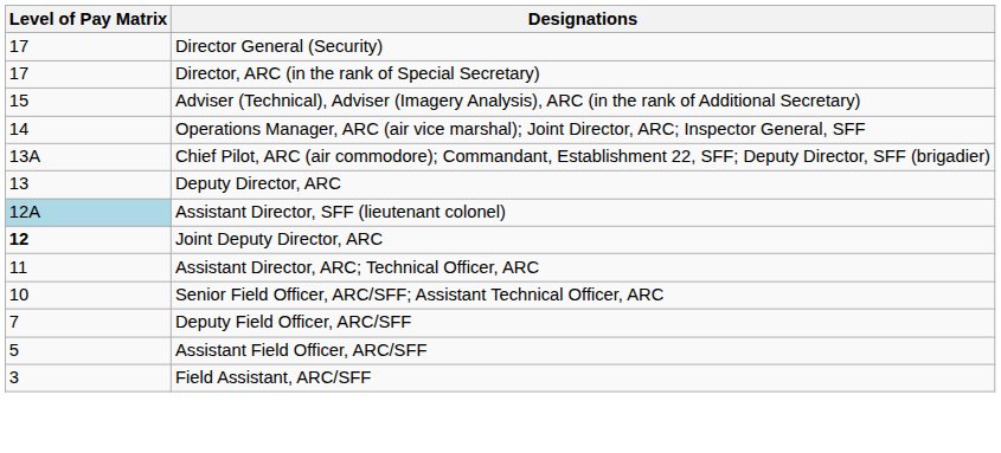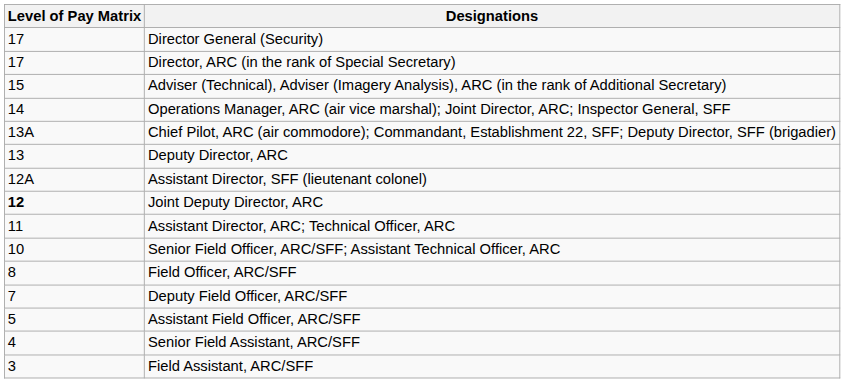Assistant Director, SFF (lieutenant colonel) | Level of Pay Matrix: lightblue background -> no background
+ row: 8 | Field Officer, ARC/SFF
+ row: 4 | Senior Field Assistant, ARC/SFF
